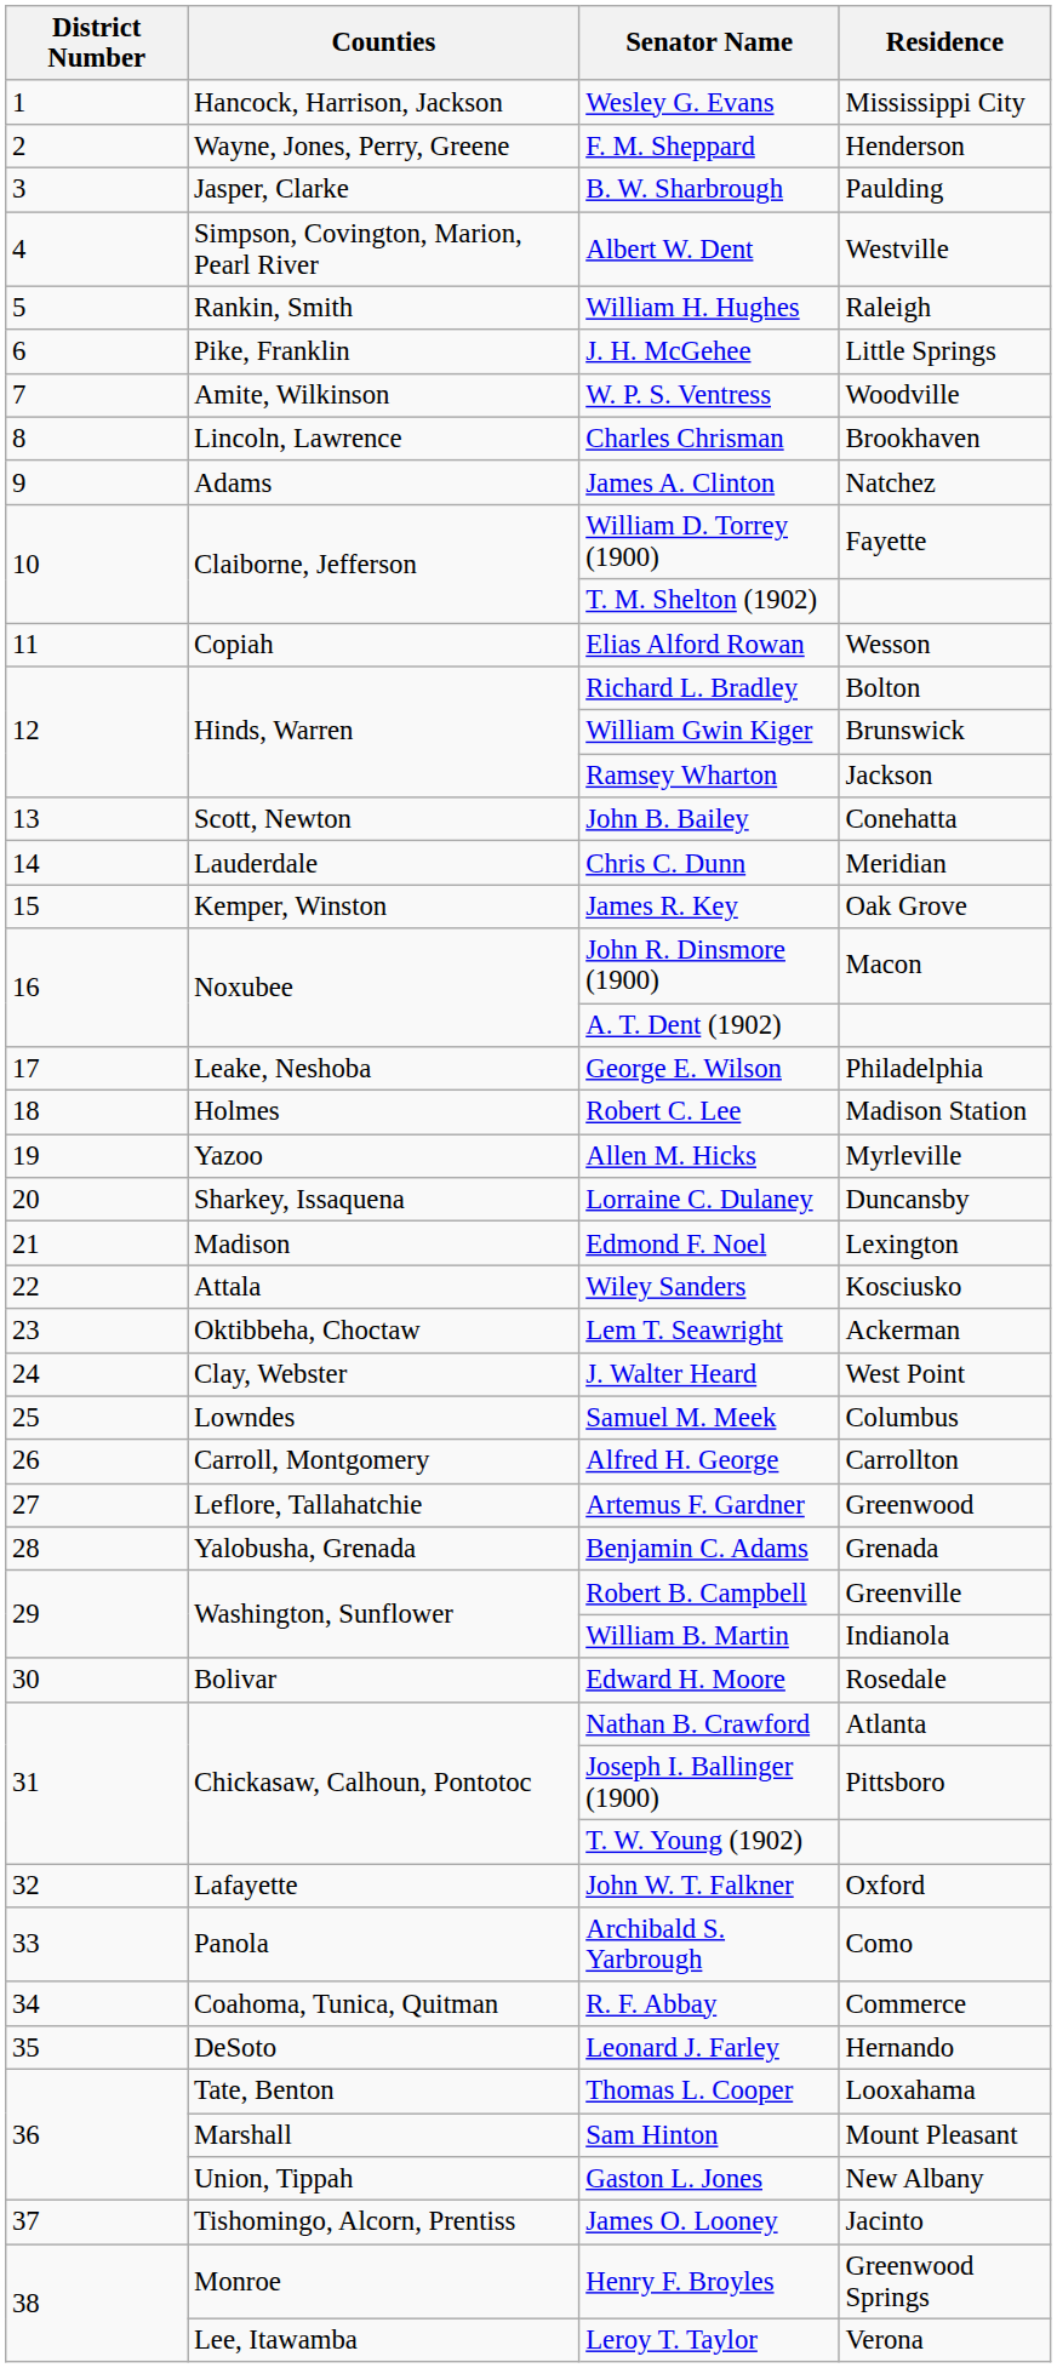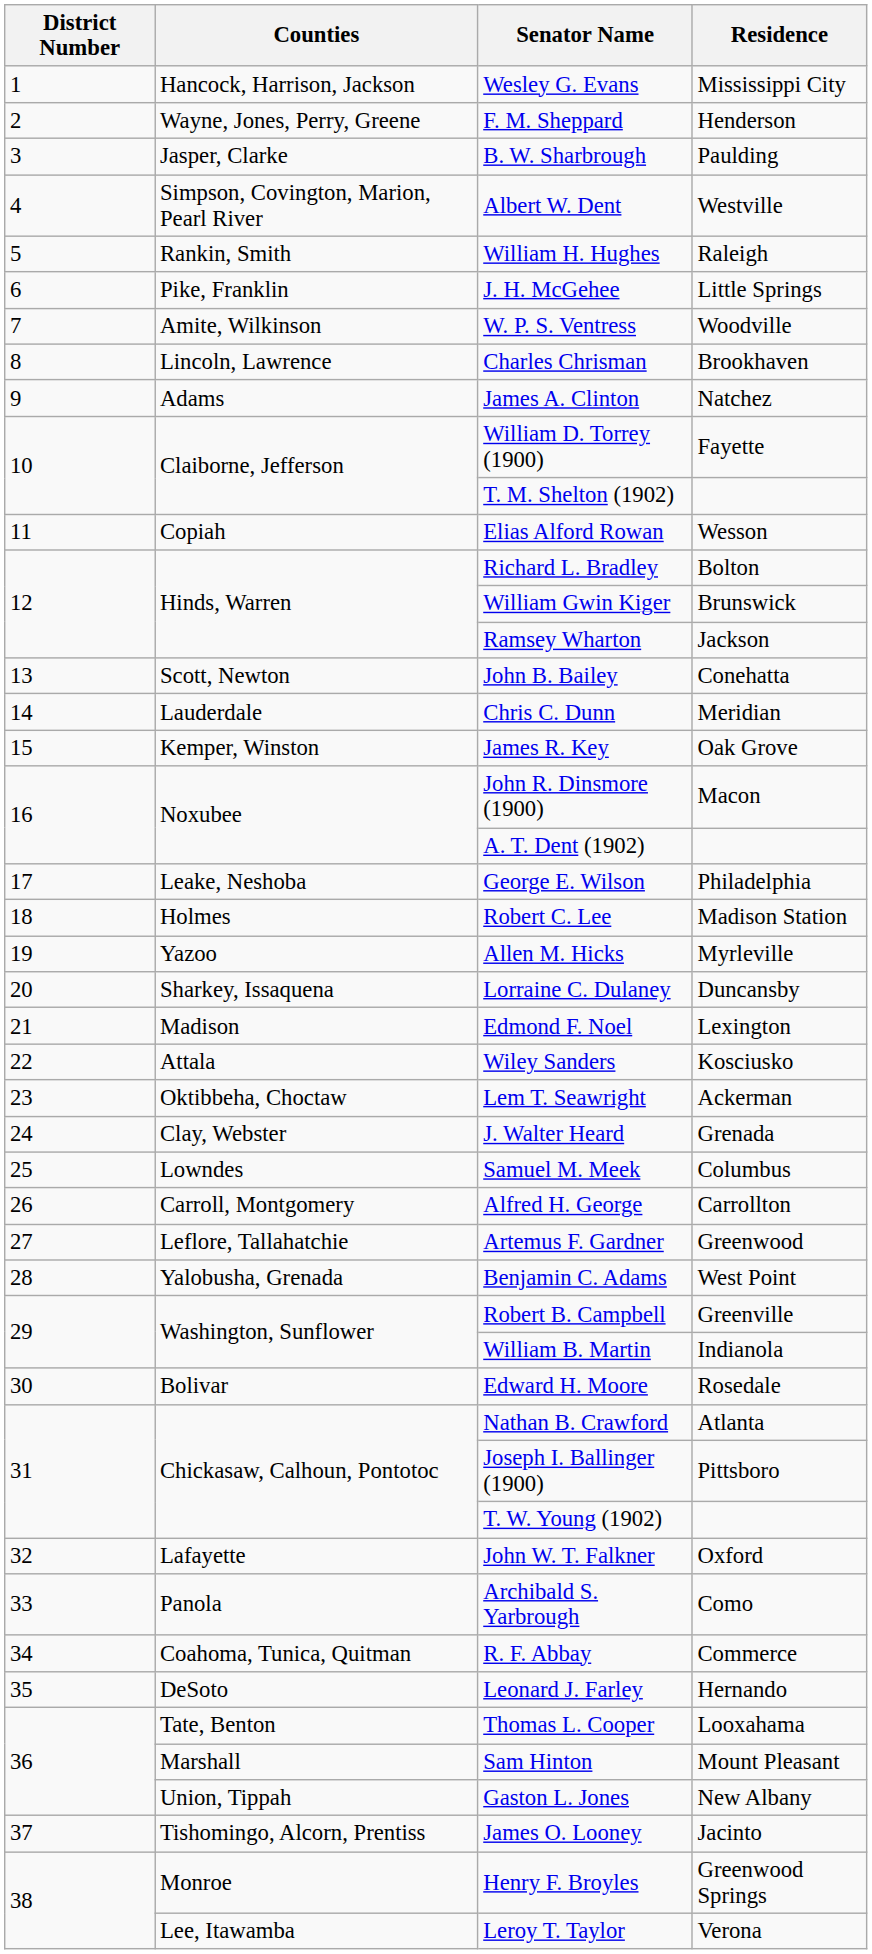J. Walter Heard | Residence: West Point -> Grenada
Benjamin C. Adams | Residence: Grenada -> West Point
